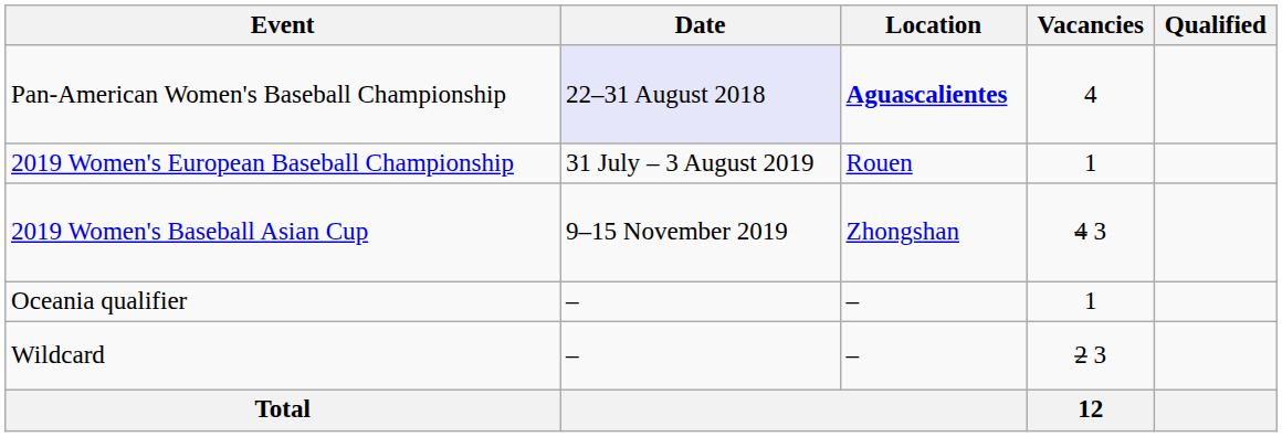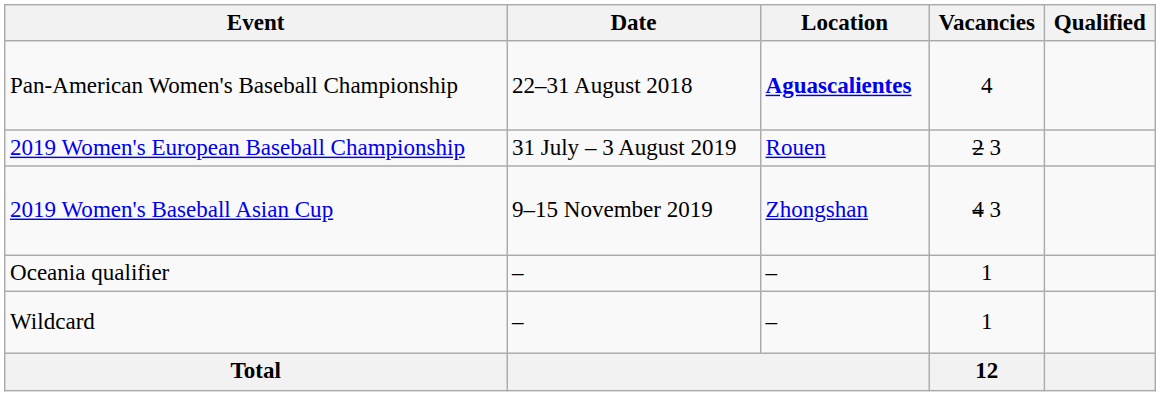Pan-American Women's Baseball Championship | Date: lavender background -> no background
2019 Women's European Baseball Championship | Vacancies: 1 -> 2 3
Wildcard | Vacancies: 2 3 -> 1
